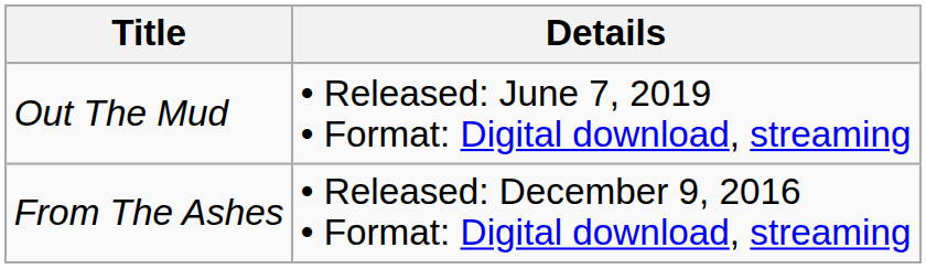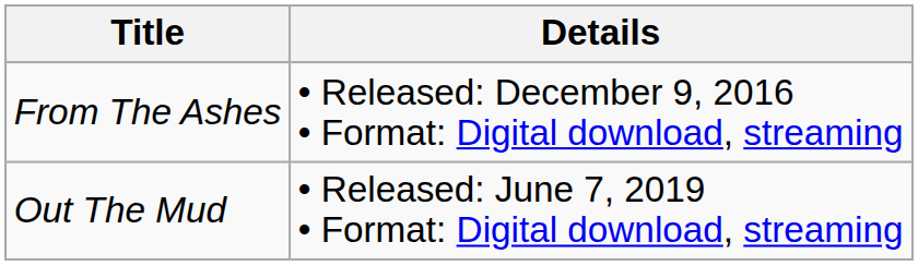rows swapped: From The Ashes <-> Out The Mud
